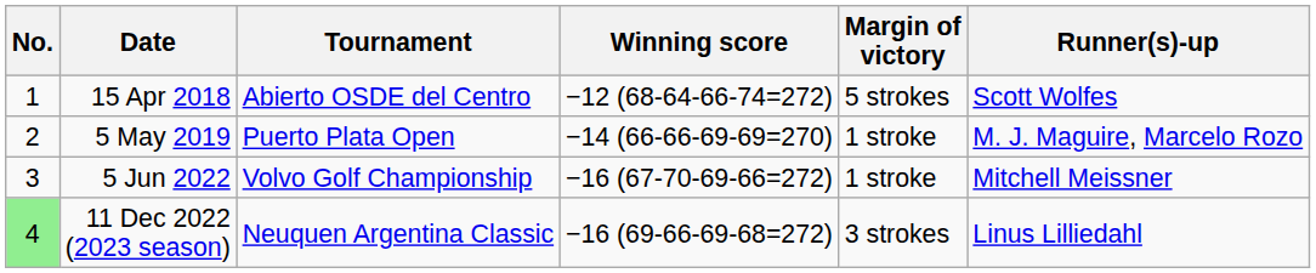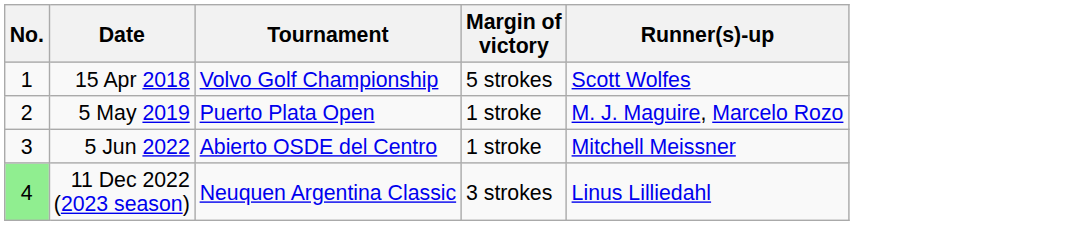- column: Winning score | −12 (68-64-66-74=272) | −14 (66-66-69-69=270) | −16 (67-70-69-66=272) | −16 (69-66-69-68=272)
15 Apr 2018 | Tournament: Abierto OSDE del Centro -> Volvo Golf Championship
5 Jun 2022 | Tournament: Volvo Golf Championship -> Abierto OSDE del Centro
